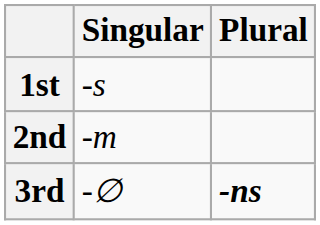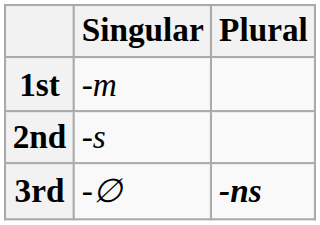1st | Singular: -s -> -m
2nd | Singular: -m -> -s
